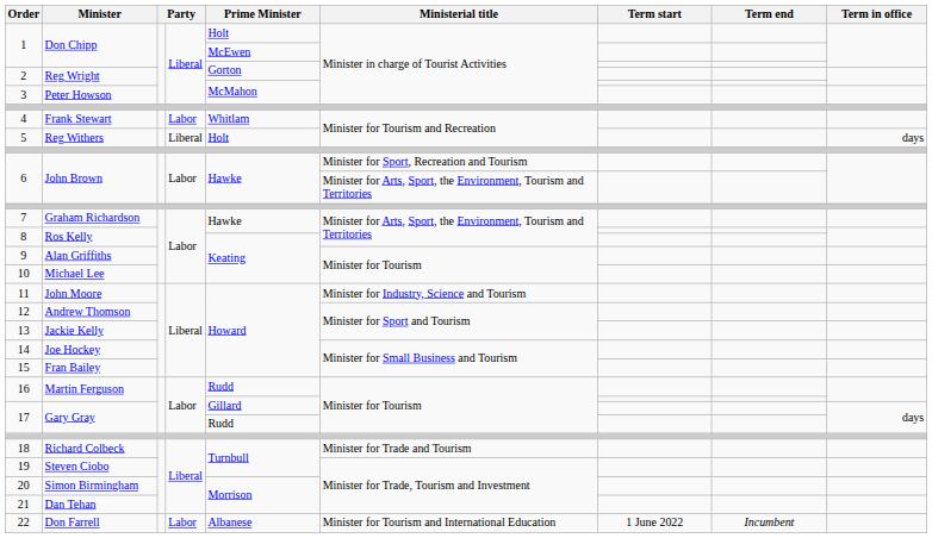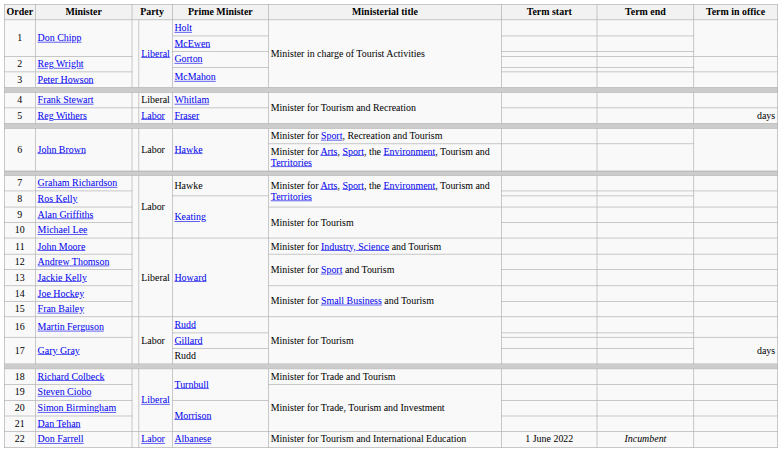4 | column 4: Labor -> Liberal
5 | column 4: Liberal -> Labor
5 | Prime Minister: Holt -> Fraser
